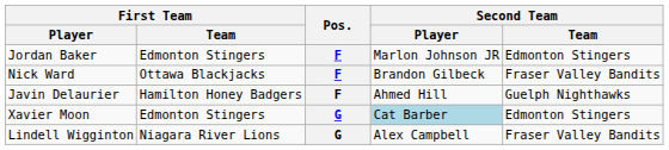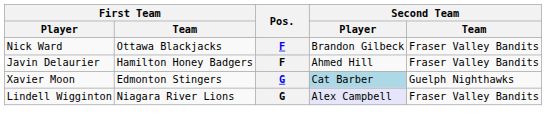- row: Jordan Baker | Edmonton Stingers | F | Marlon Johnson JR | Edmonton Stingers
Javin Delaurier | Second Team / Team: Guelph Nighthawks -> Fraser Valley Bandits
Xavier Moon | Second Team / Team: Edmonton Stingers -> Guelph Nighthawks
Lindell Wigginton | Second Team / Player: no background -> lavender background
